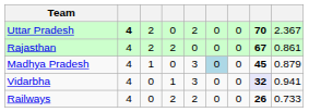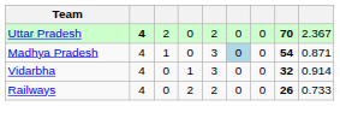- row: Rajasthan | 4 | 2 | 2 | 0 | 0 | 0 | 67 | 0.861
Madhya Pradesh | column 8: 45 -> 54
Madhya Pradesh | column 9: 0.879 -> 0.871
Vidarbha | column 8: lavender background -> no background
Vidarbha | column 9: 0.941 -> 0.914
